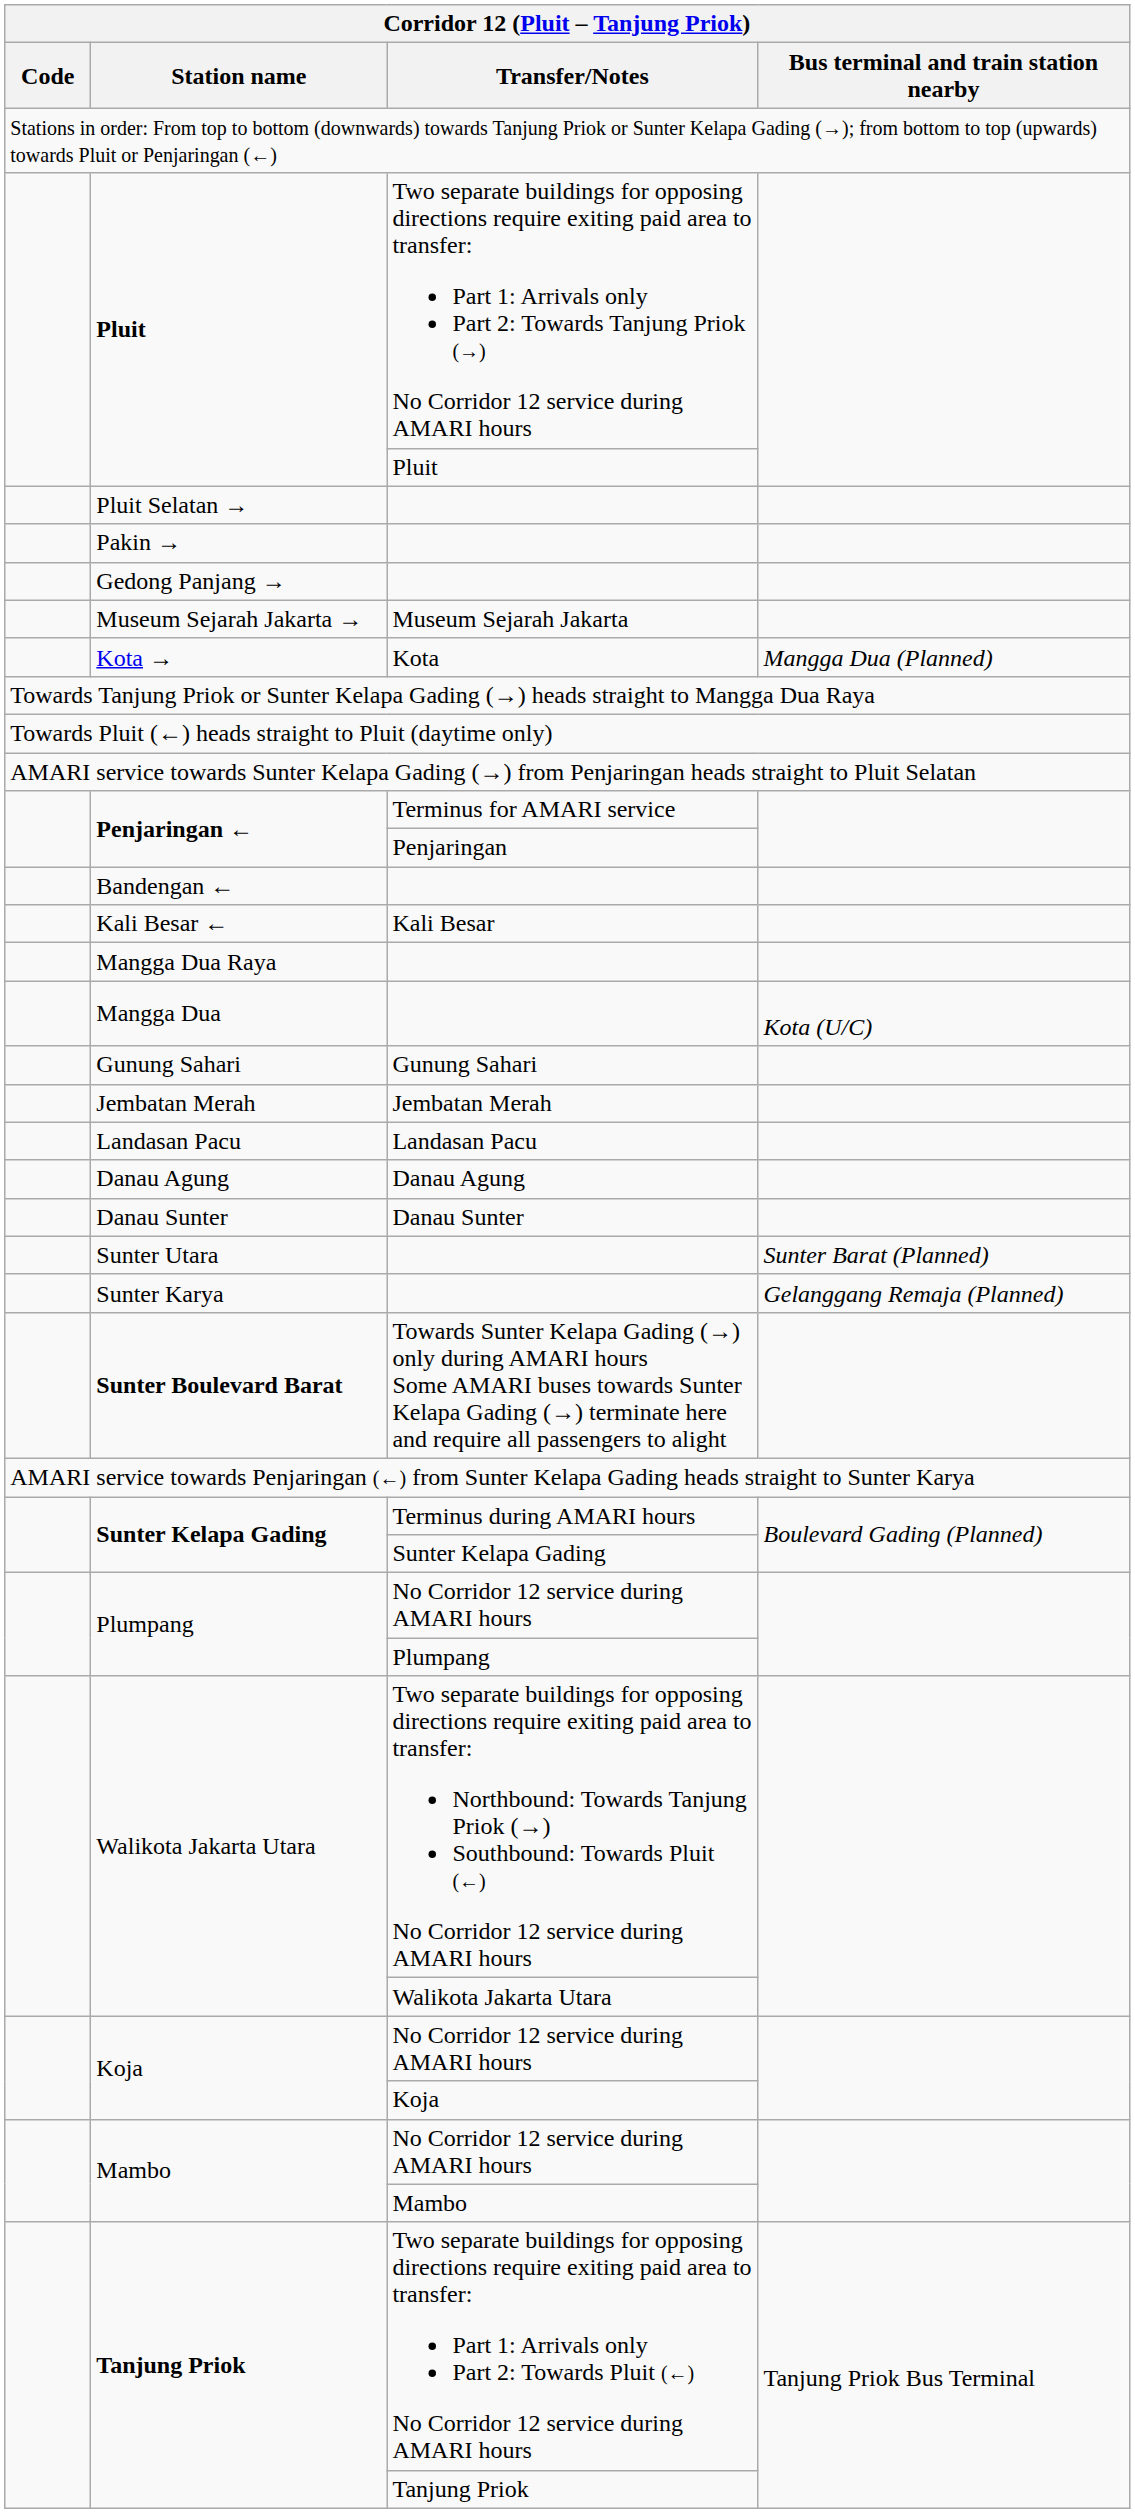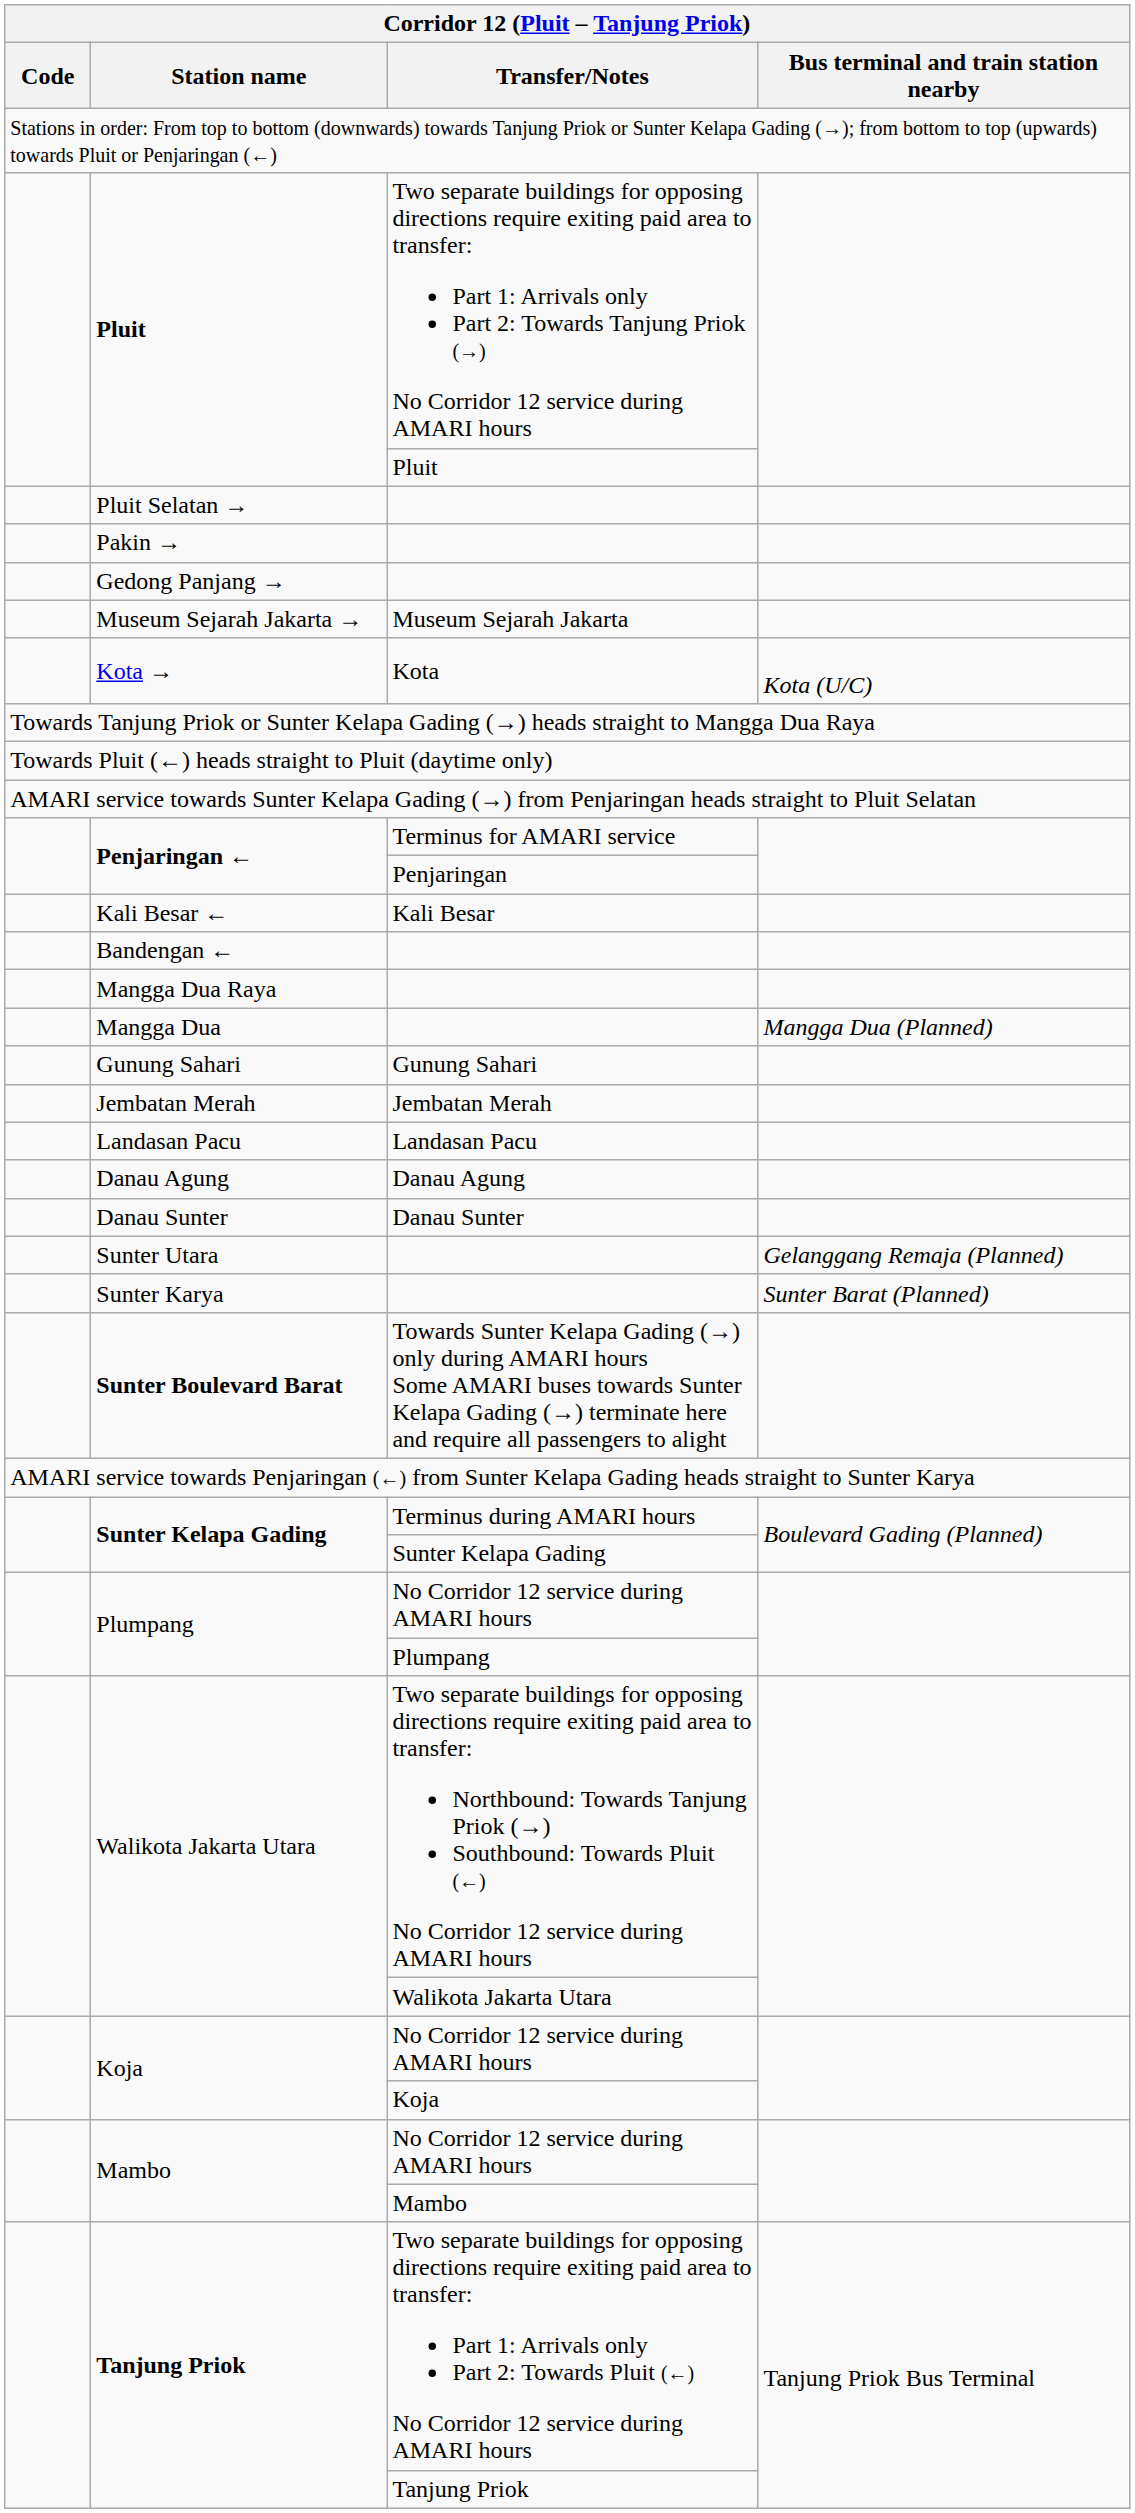Kota → | Bus terminal and train station nearby: Mangga Dua (Planned) -> Kota (U/C)
rows swapped: Bandengan ← <-> Kali Besar ←
Mangga Dua | Bus terminal and train station nearby: Kota (U/C) -> Mangga Dua (Planned)
Sunter Utara | Bus terminal and train station nearby: Sunter Barat (Planned) -> Gelanggang Remaja (Planned)
Sunter Karya | Bus terminal and train station nearby: Gelanggang Remaja (Planned) -> Sunter Barat (Planned)
